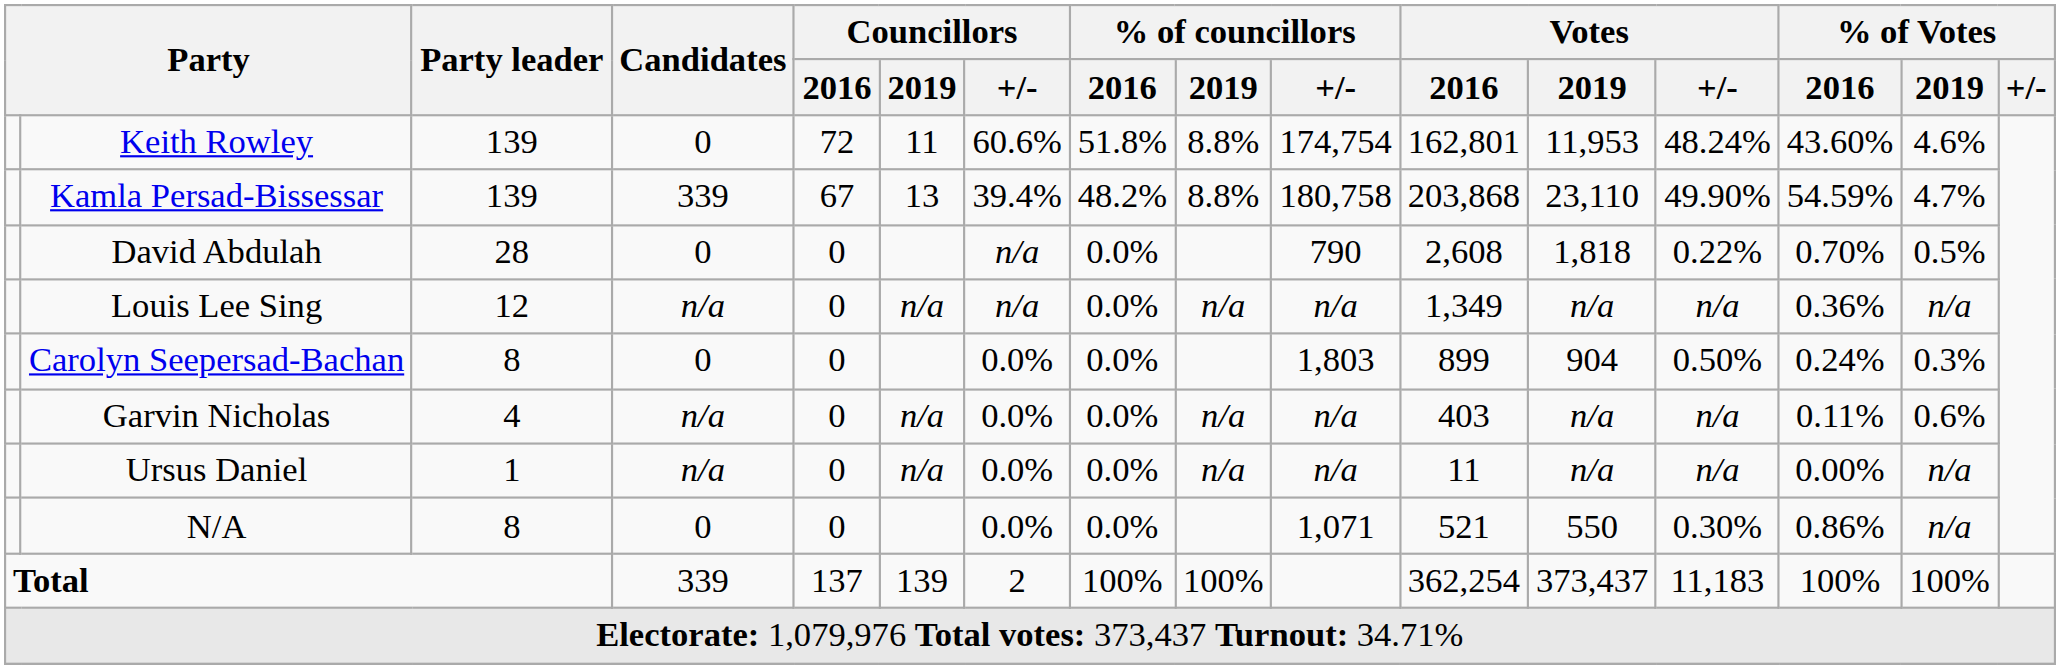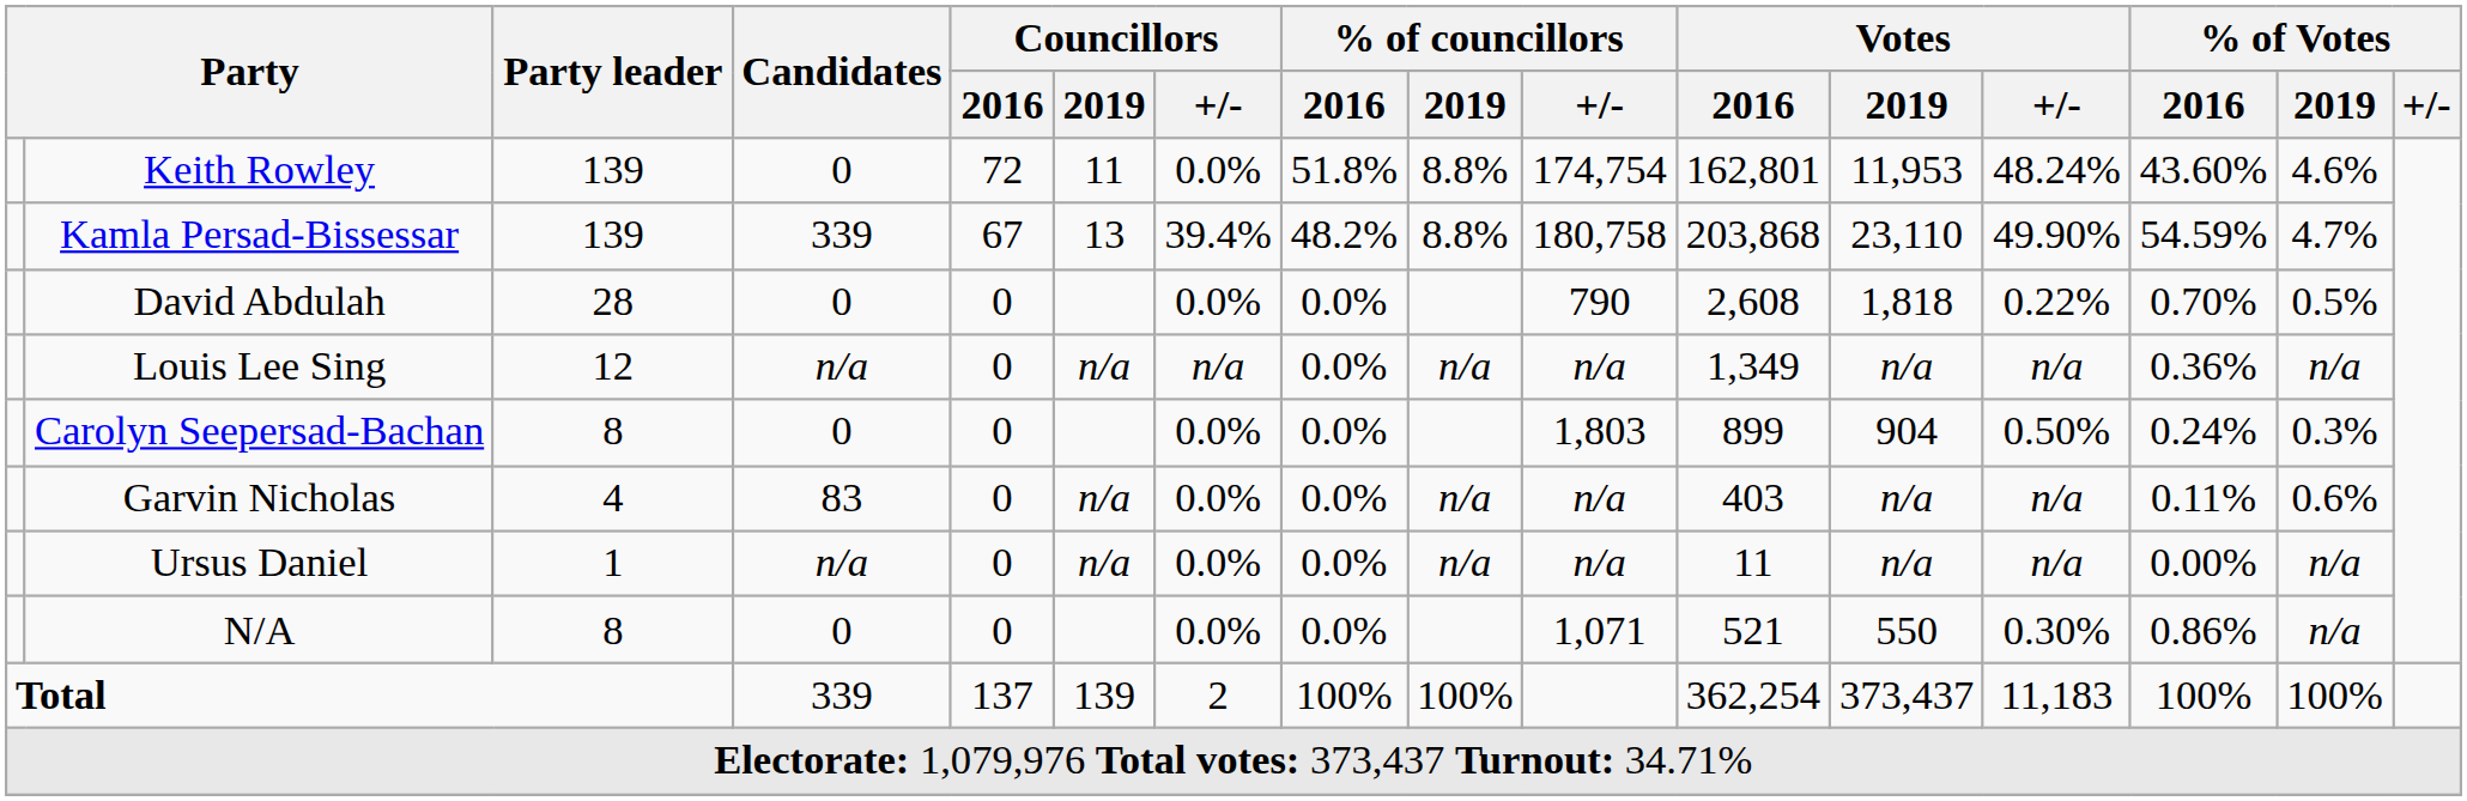Keith Rowley | Councillors / +/-: 60.6% -> 0.0%
David Abdulah | Councillors / +/-: n/a -> 0.0%
Garvin Nicholas | Candidates: n/a -> 83
